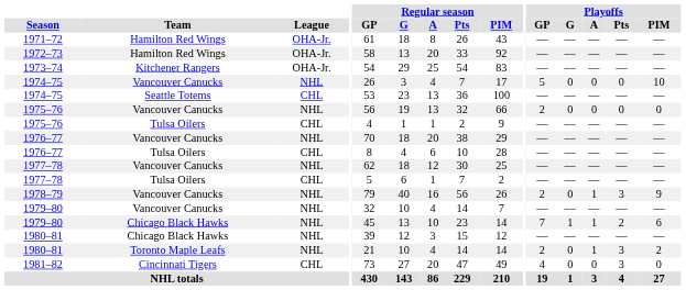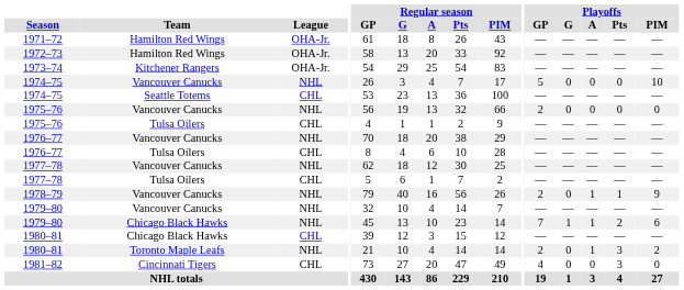1978–79 | Playoffs / Pts: 3 -> 1
1980–81 / Chicago Black Hawks | League: NHL -> CHL
